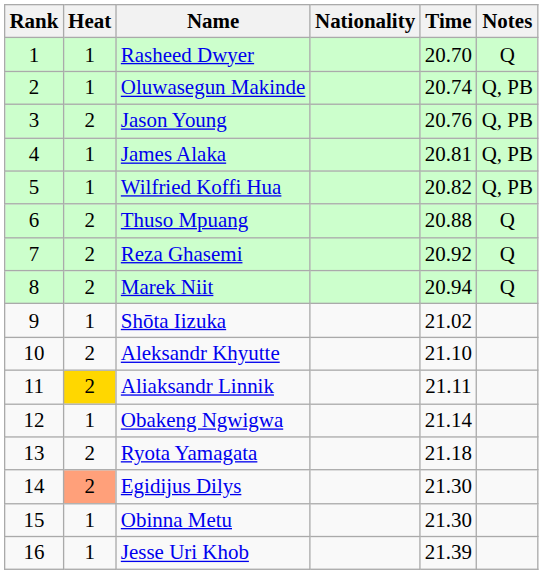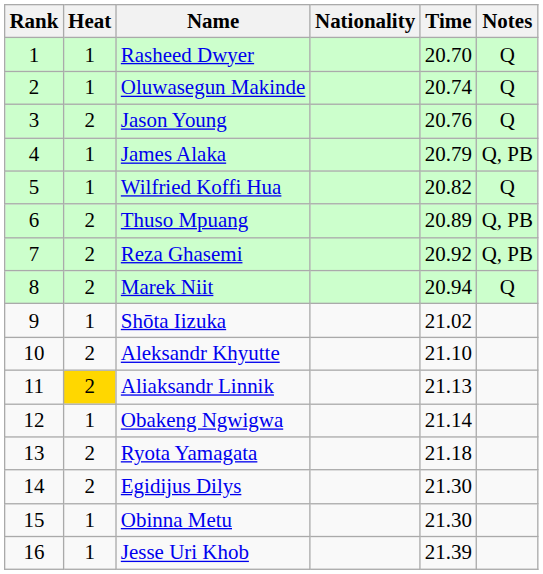Oluwasegun Makinde | Notes: Q, PB -> Q
Jason Young | Notes: Q, PB -> Q
James Alaka | Time: 20.81 -> 20.79
Wilfried Koffi Hua | Notes: Q, PB -> Q
Thuso Mpuang | Time: 20.88 -> 20.89
Thuso Mpuang | Notes: Q -> Q, PB
Reza Ghasemi | Notes: Q -> Q, PB
Aliaksandr Linnik | Time: 21.11 -> 21.13
Egidijus Dilys | Heat: lightsalmon background -> no background
